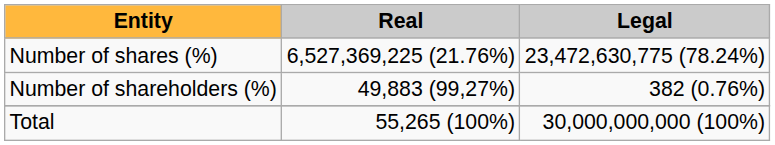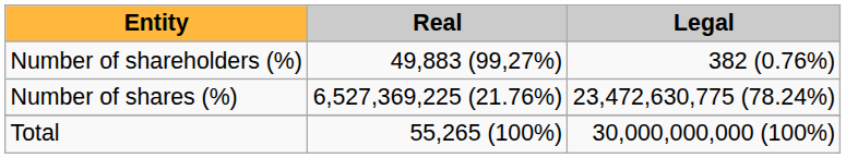rows swapped: Number of shareholders (%) <-> Number of shares (%)
